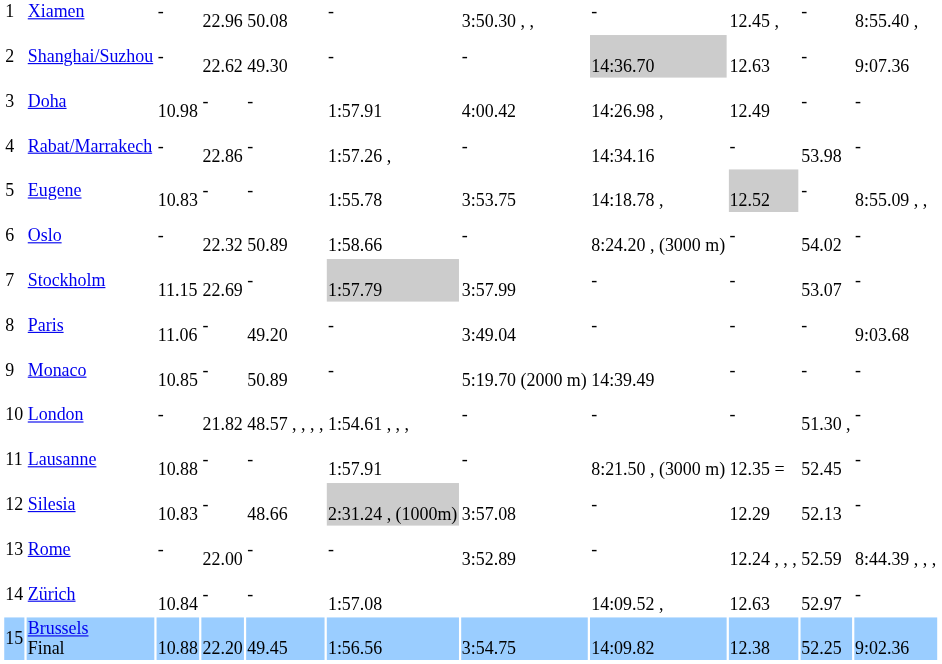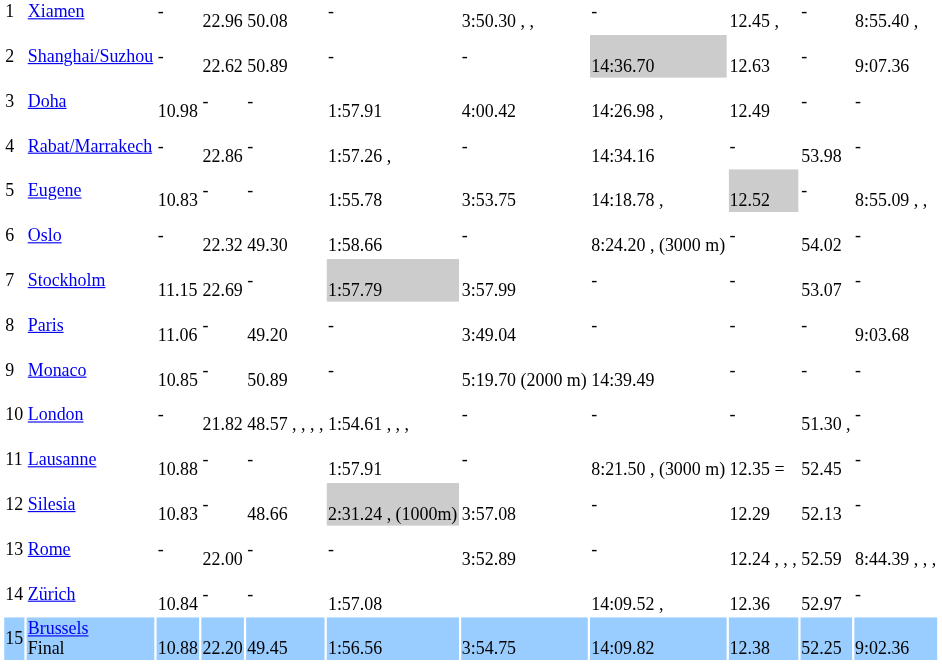Shanghai/Suzhou | column 5: 49.30 -> 50.89
Oslo | column 5: 50.89 -> 49.30
Zürich | column 9: 12.63 -> 12.36
